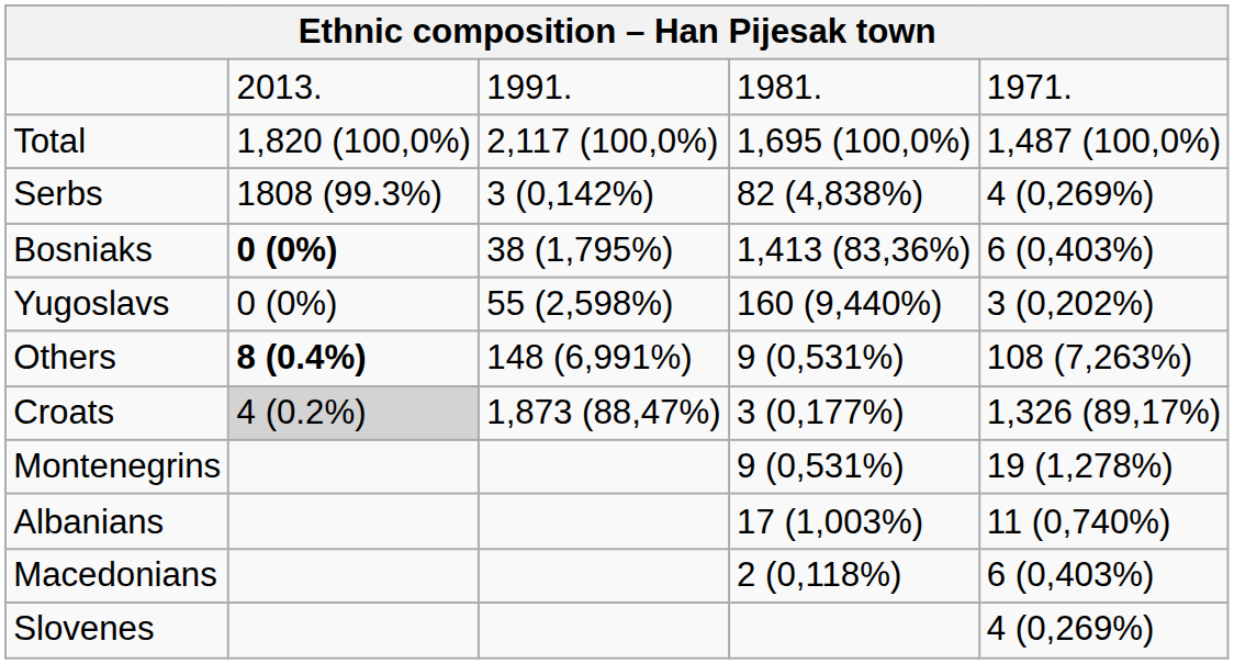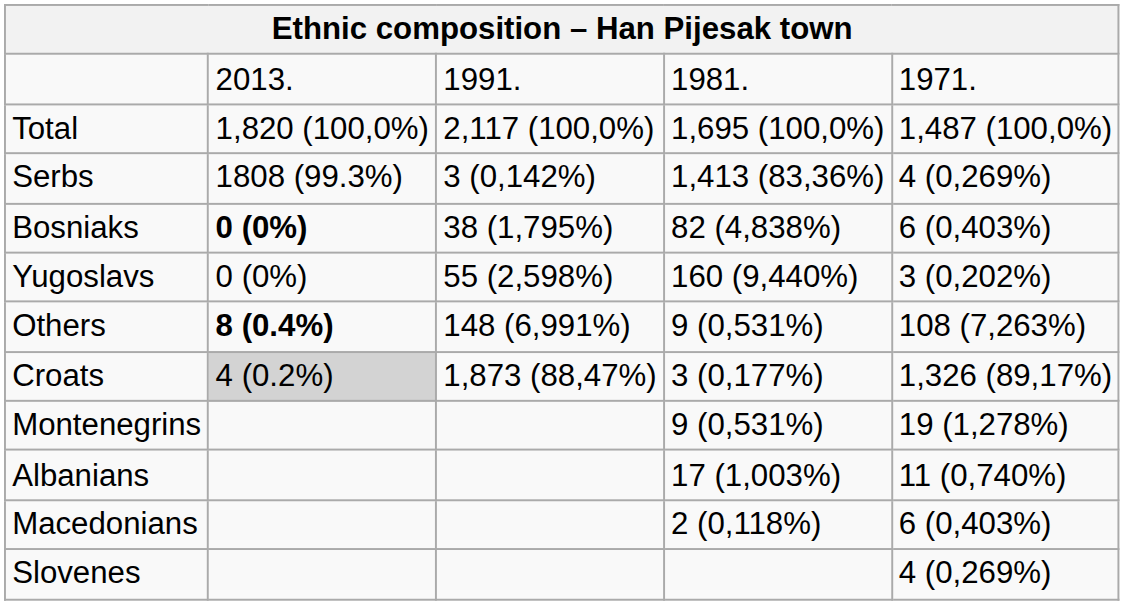Serbs | column 4: 82 (4,838%) -> 1,413 (83,36%)
Bosniaks | column 4: 1,413 (83,36%) -> 82 (4,838%)
